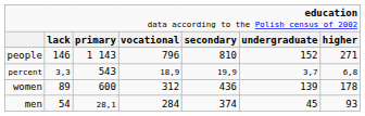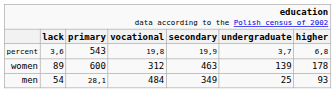- row: people | 146 | 1 143 | 796 | 810 | 152 | 271
percent | column 2: 3,3 -> 3,6
percent | column 4: 18,9 -> 19,8
women | column 5: 436 -> 463
men | column 4: 284 -> 484
men | column 5: 374 -> 349
men | column 6: 45 -> 25
